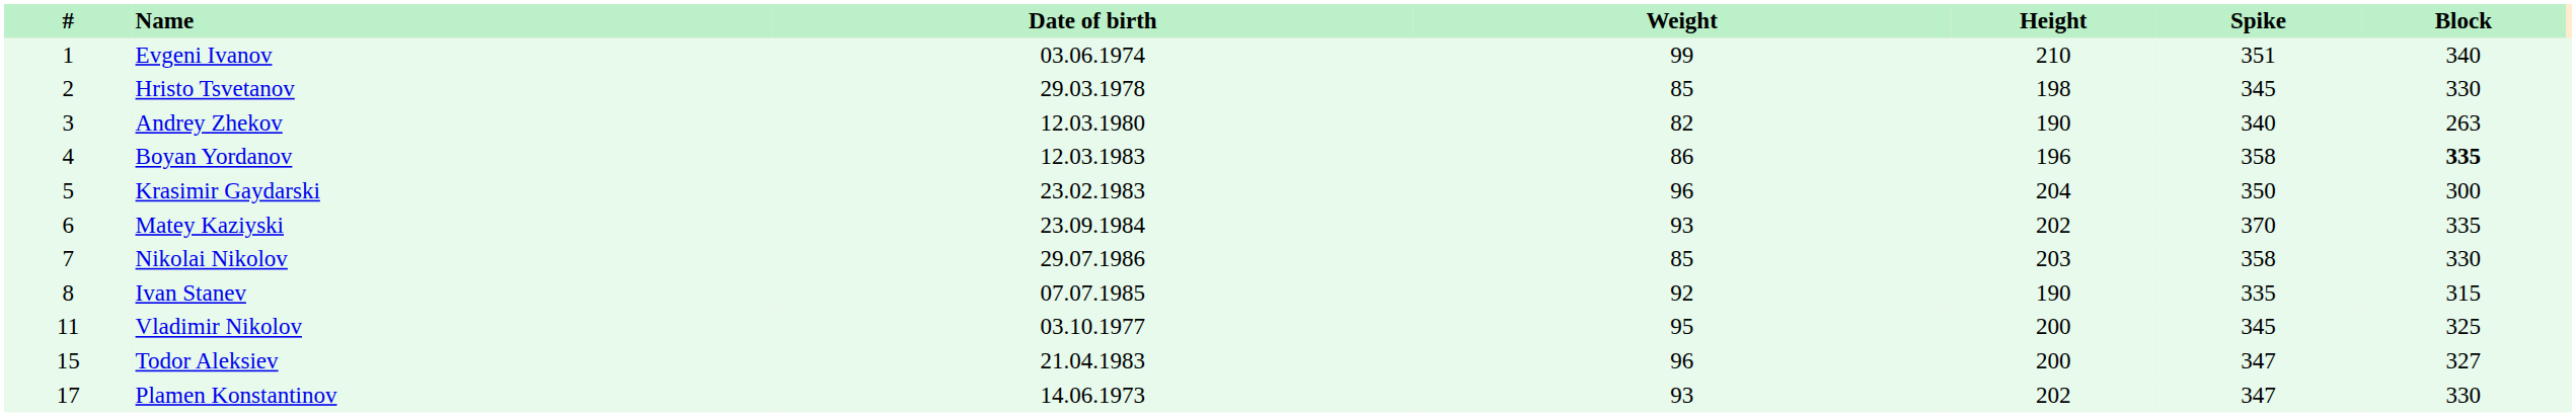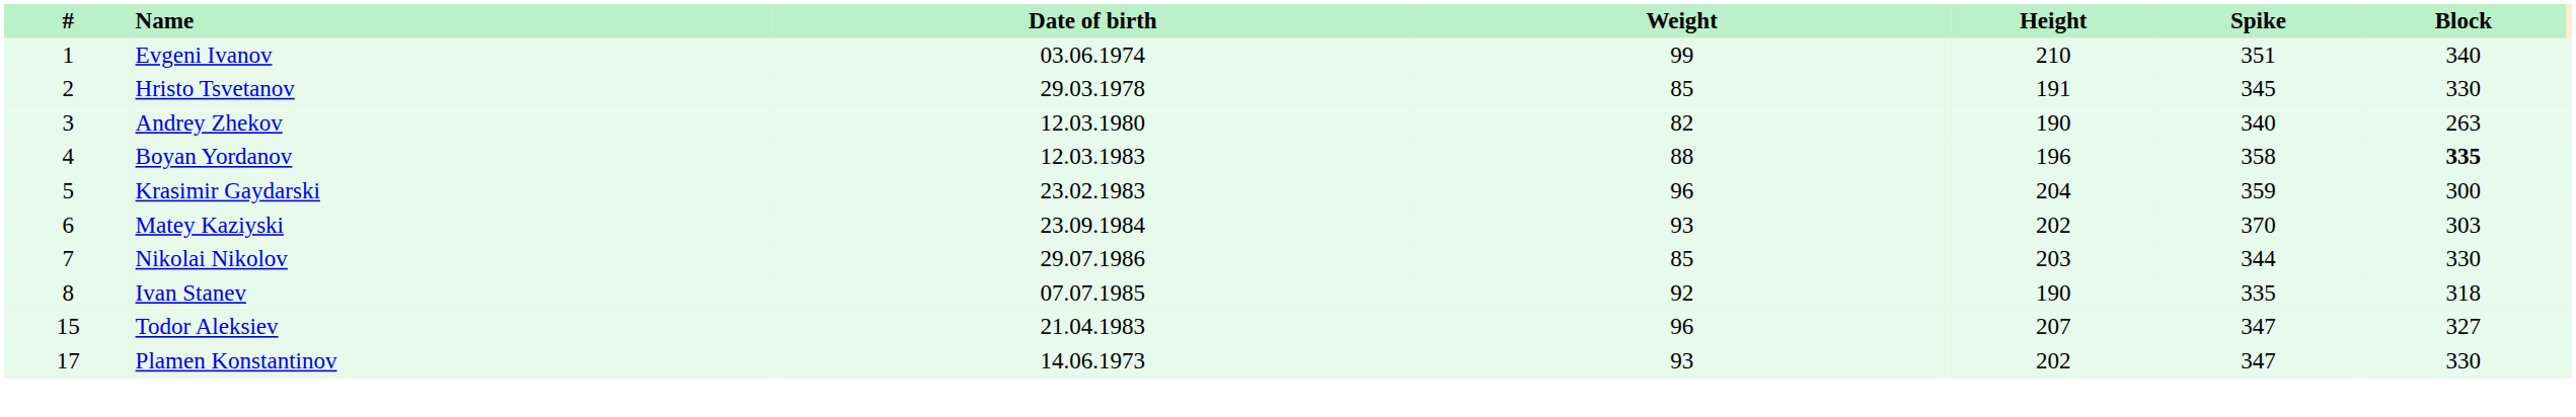Hristo Tsvetanov | Height: 198 -> 191
Boyan Yordanov | Weight: 86 -> 88
Krasimir Gaydarski | Spike: 350 -> 359
Matey Kaziyski | Block: 335 -> 303
Nikolai Nikolov | Spike: 358 -> 344
Ivan Stanev | Block: 315 -> 318
- row: 11 | Vladimir Nikolov | 03.10.1977 | 95 | 200 | 345 | 325
Todor Aleksiev | Height: 200 -> 207
